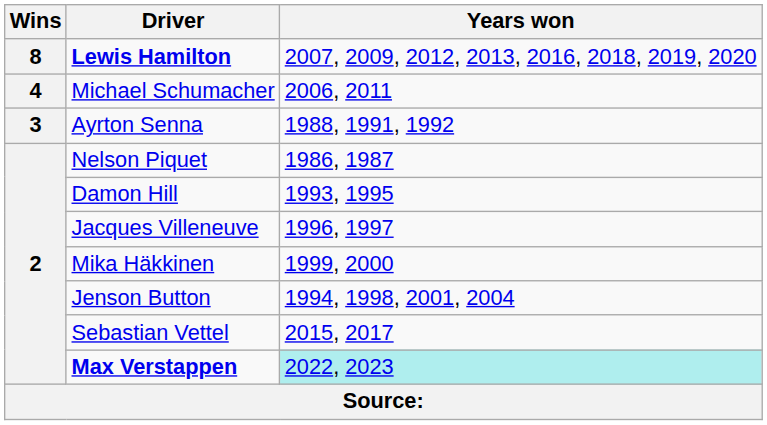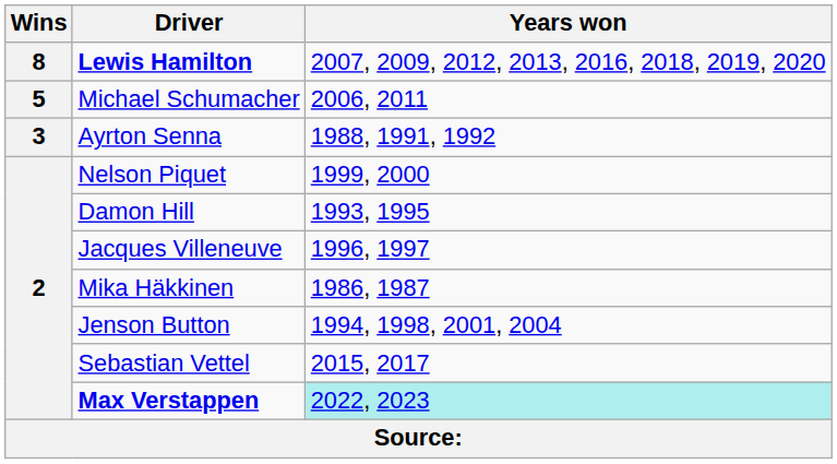Michael Schumacher | Wins: 4 -> 5
Nelson Piquet | Years won: 1986, 1987 -> 1999, 2000
Mika Häkkinen | Years won: 1999, 2000 -> 1986, 1987
